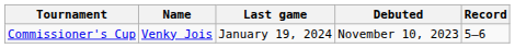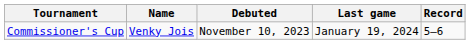columns swapped: Debuted <-> Last game
